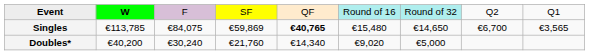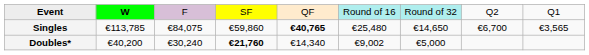Singles | column 4: €59,869 -> €59,860
Singles | column 6: €15,480 -> €25,480
Doubles* | column 4: normal -> bold
Doubles* | column 6: €9,020 -> €9,002
